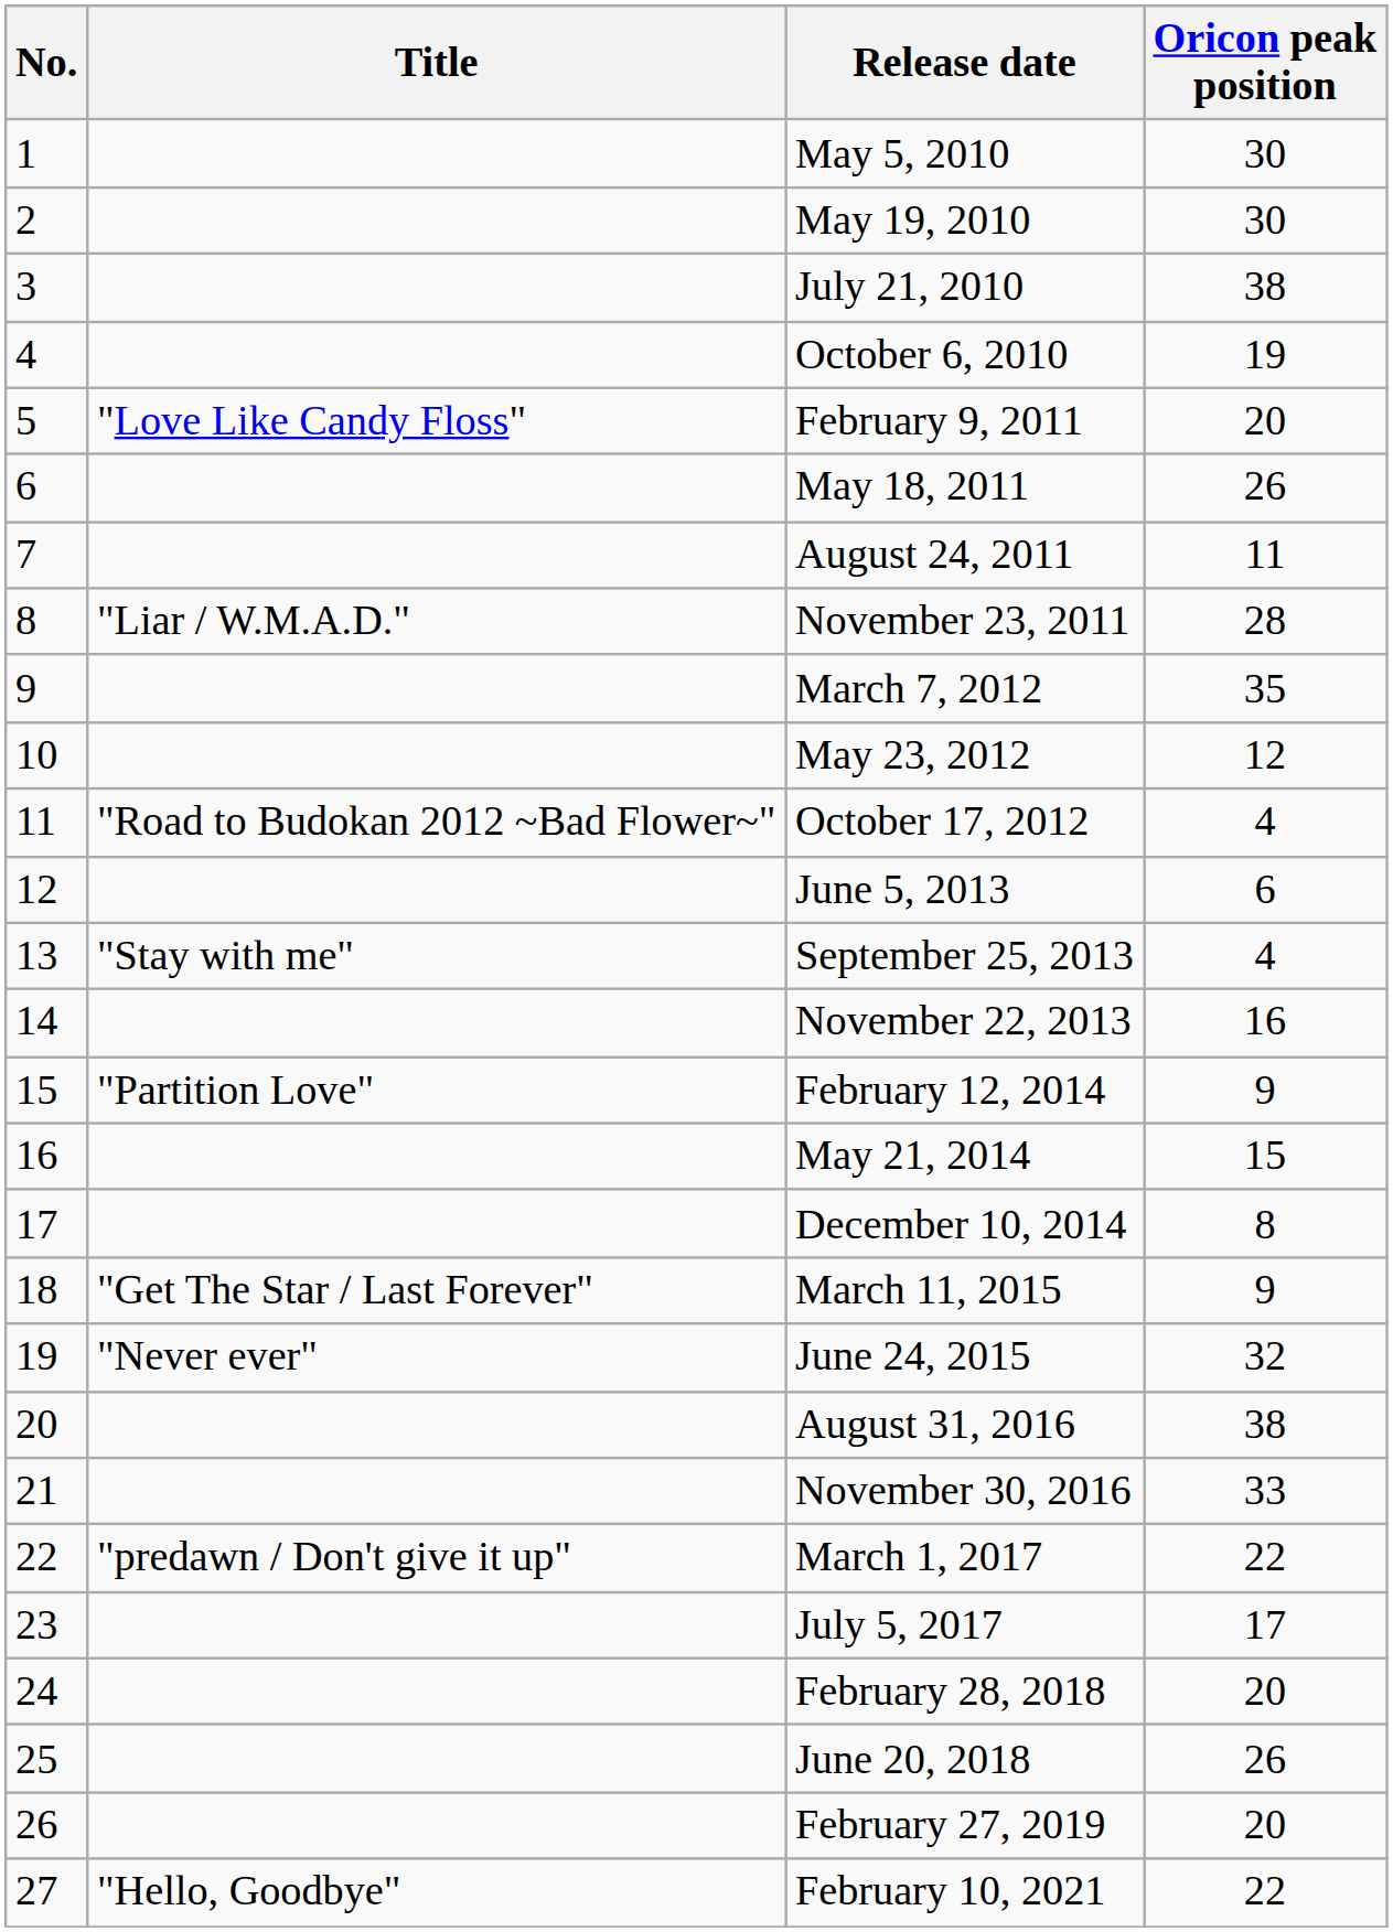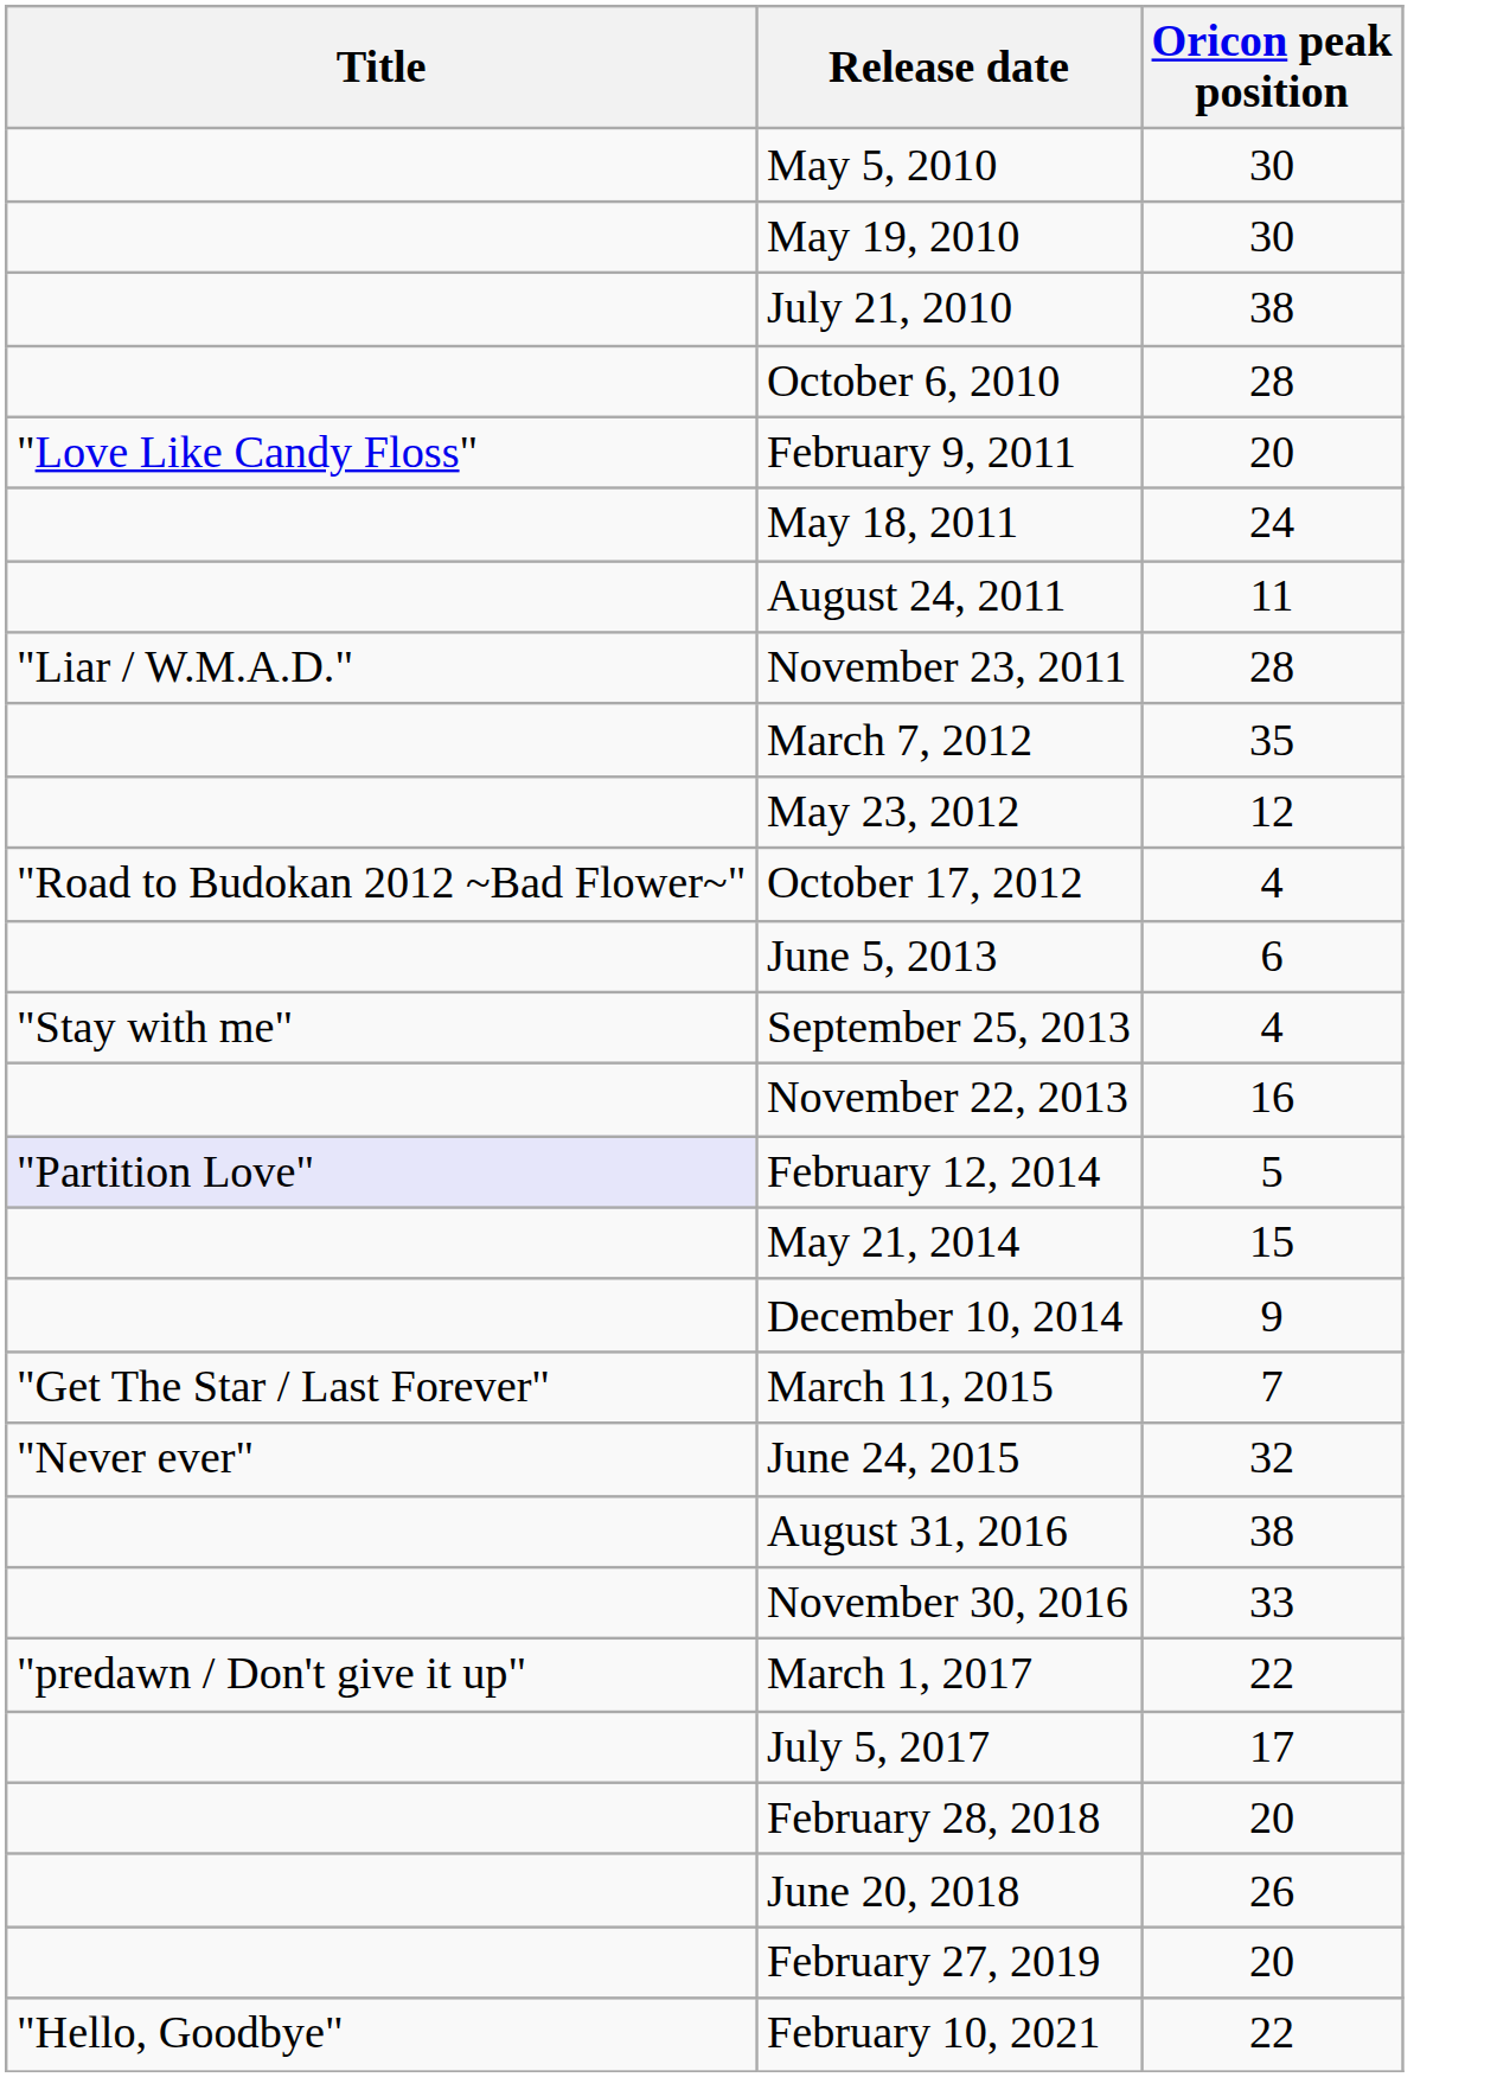- column: No. | 1 | 2 | 3 | 4 | 5 | 6 | 7 | 8 | 9 | 10 | 11 | 12 | 13 | 14 | 15 | 16 | 17 | 18 | 19 | 20 | 21 | 22 | 23 | 24 | 25 | 26 | 27
October 6, 2010 | Oricon peak position: 19 -> 28
May 18, 2011 | Oricon peak position: 26 -> 24
February 12, 2014 | Title: no background -> lavender background
February 12, 2014 | Oricon peak position: 9 -> 5
December 10, 2014 | Oricon peak position: 8 -> 9
March 11, 2015 | Oricon peak position: 9 -> 7
